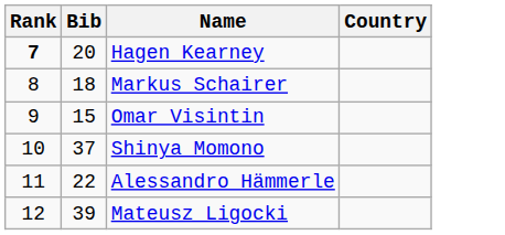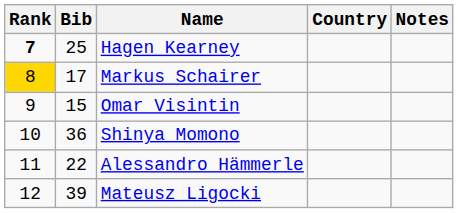+ column: Notes
Hagen Kearney | Bib: 20 -> 25
Markus Schairer | Rank: no background -> gold background
Markus Schairer | Bib: 18 -> 17
Shinya Momono | Bib: 37 -> 36
